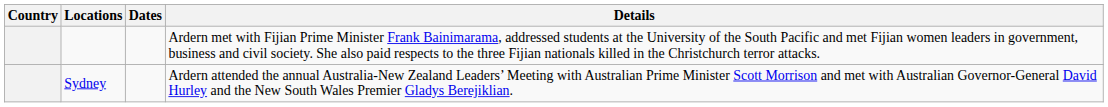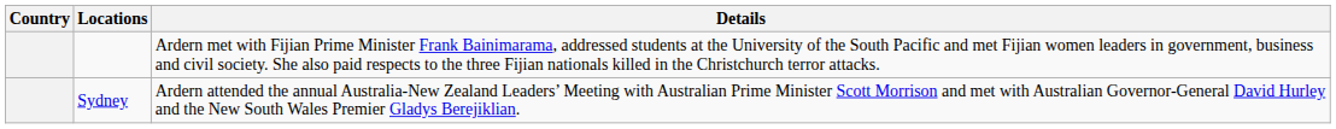- column: Dates
